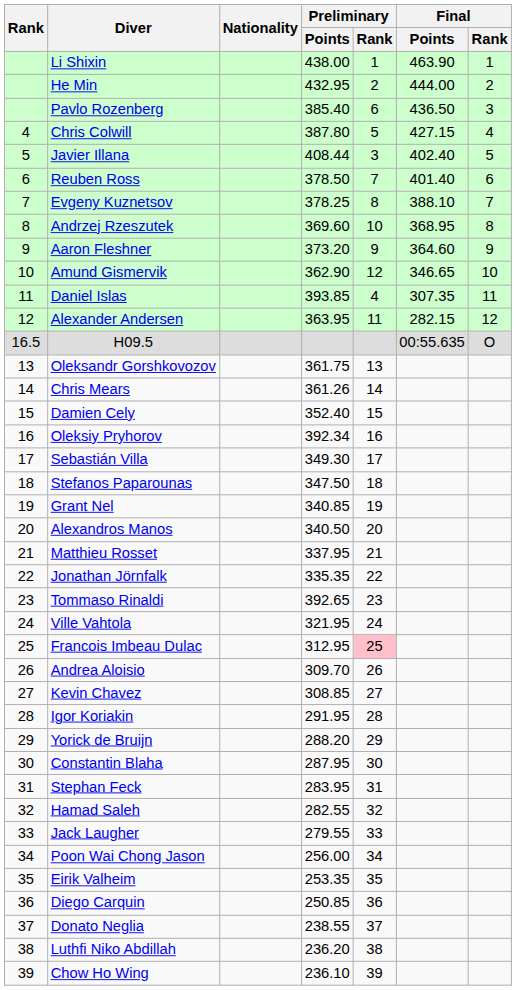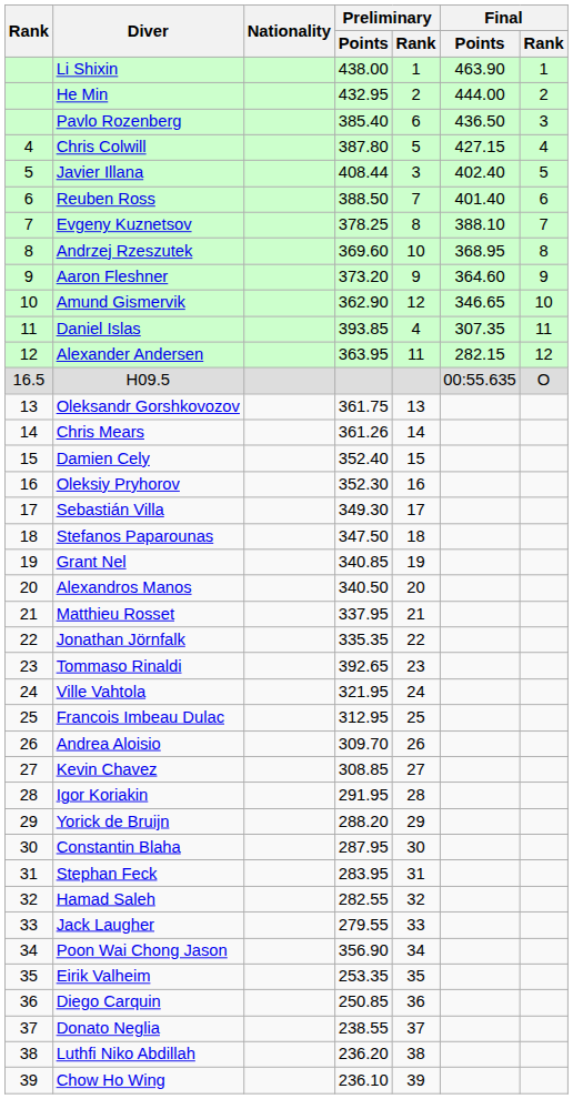Reuben Ross | Preliminary / Points: 378.50 -> 388.50
Oleksiy Pryhorov | Preliminary / Points: 392.34 -> 352.30
Francois Imbeau Dulac | Preliminary / Rank: pink background -> no background
Poon Wai Chong Jason | Preliminary / Points: 256.00 -> 356.90
